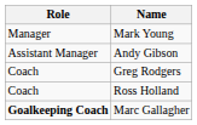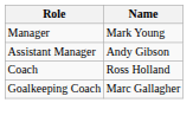- row: Coach | Greg Rodgers
Marc Gallagher | Role: bold -> normal
